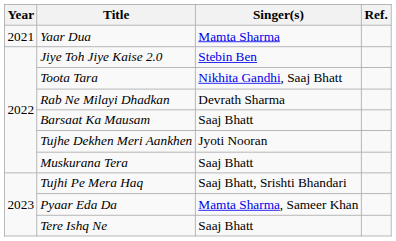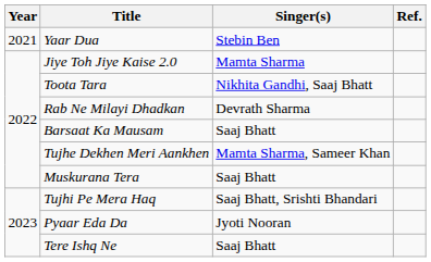Yaar Dua | Singer(s): Mamta Sharma -> Stebin Ben
Jiye Toh Jiye Kaise 2.0 | Singer(s): Stebin Ben -> Mamta Sharma
Tujhe Dekhen Meri Aankhen | Singer(s): Jyoti Nooran -> Mamta Sharma, Sameer Khan
Pyaar Eda Da | Singer(s): Mamta Sharma, Sameer Khan -> Jyoti Nooran
